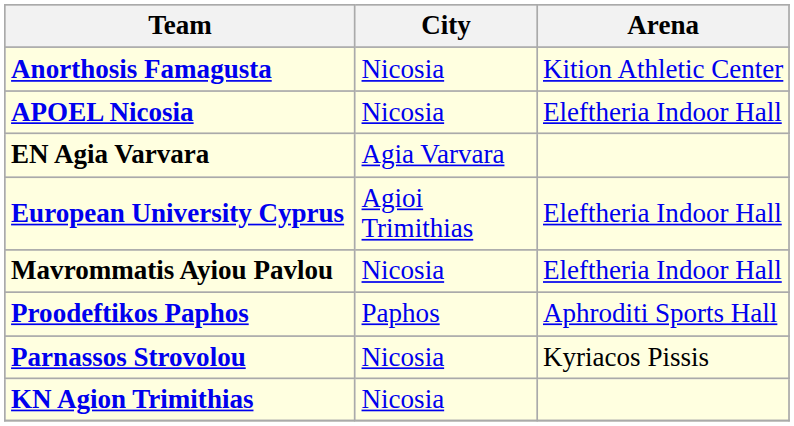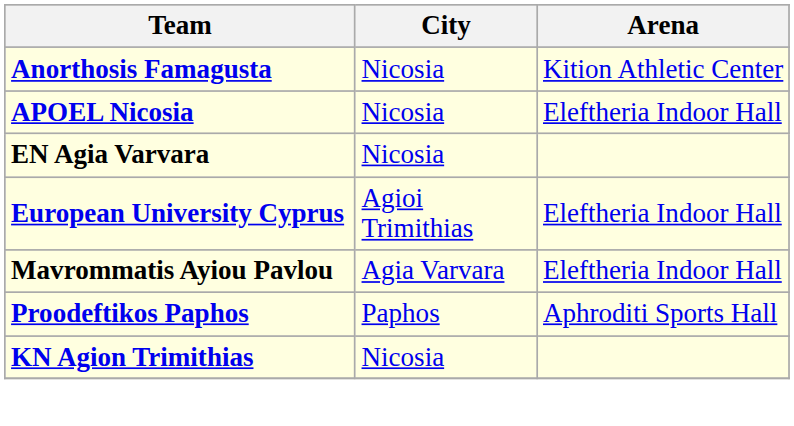EN Agia Varvara | City: Agia Varvara -> Nicosia
Mavrommatis Ayiou Pavlou | City: Nicosia -> Agia Varvara
- row: Parnassos Strovolou | Nicosia | Kyriacos Pissis
